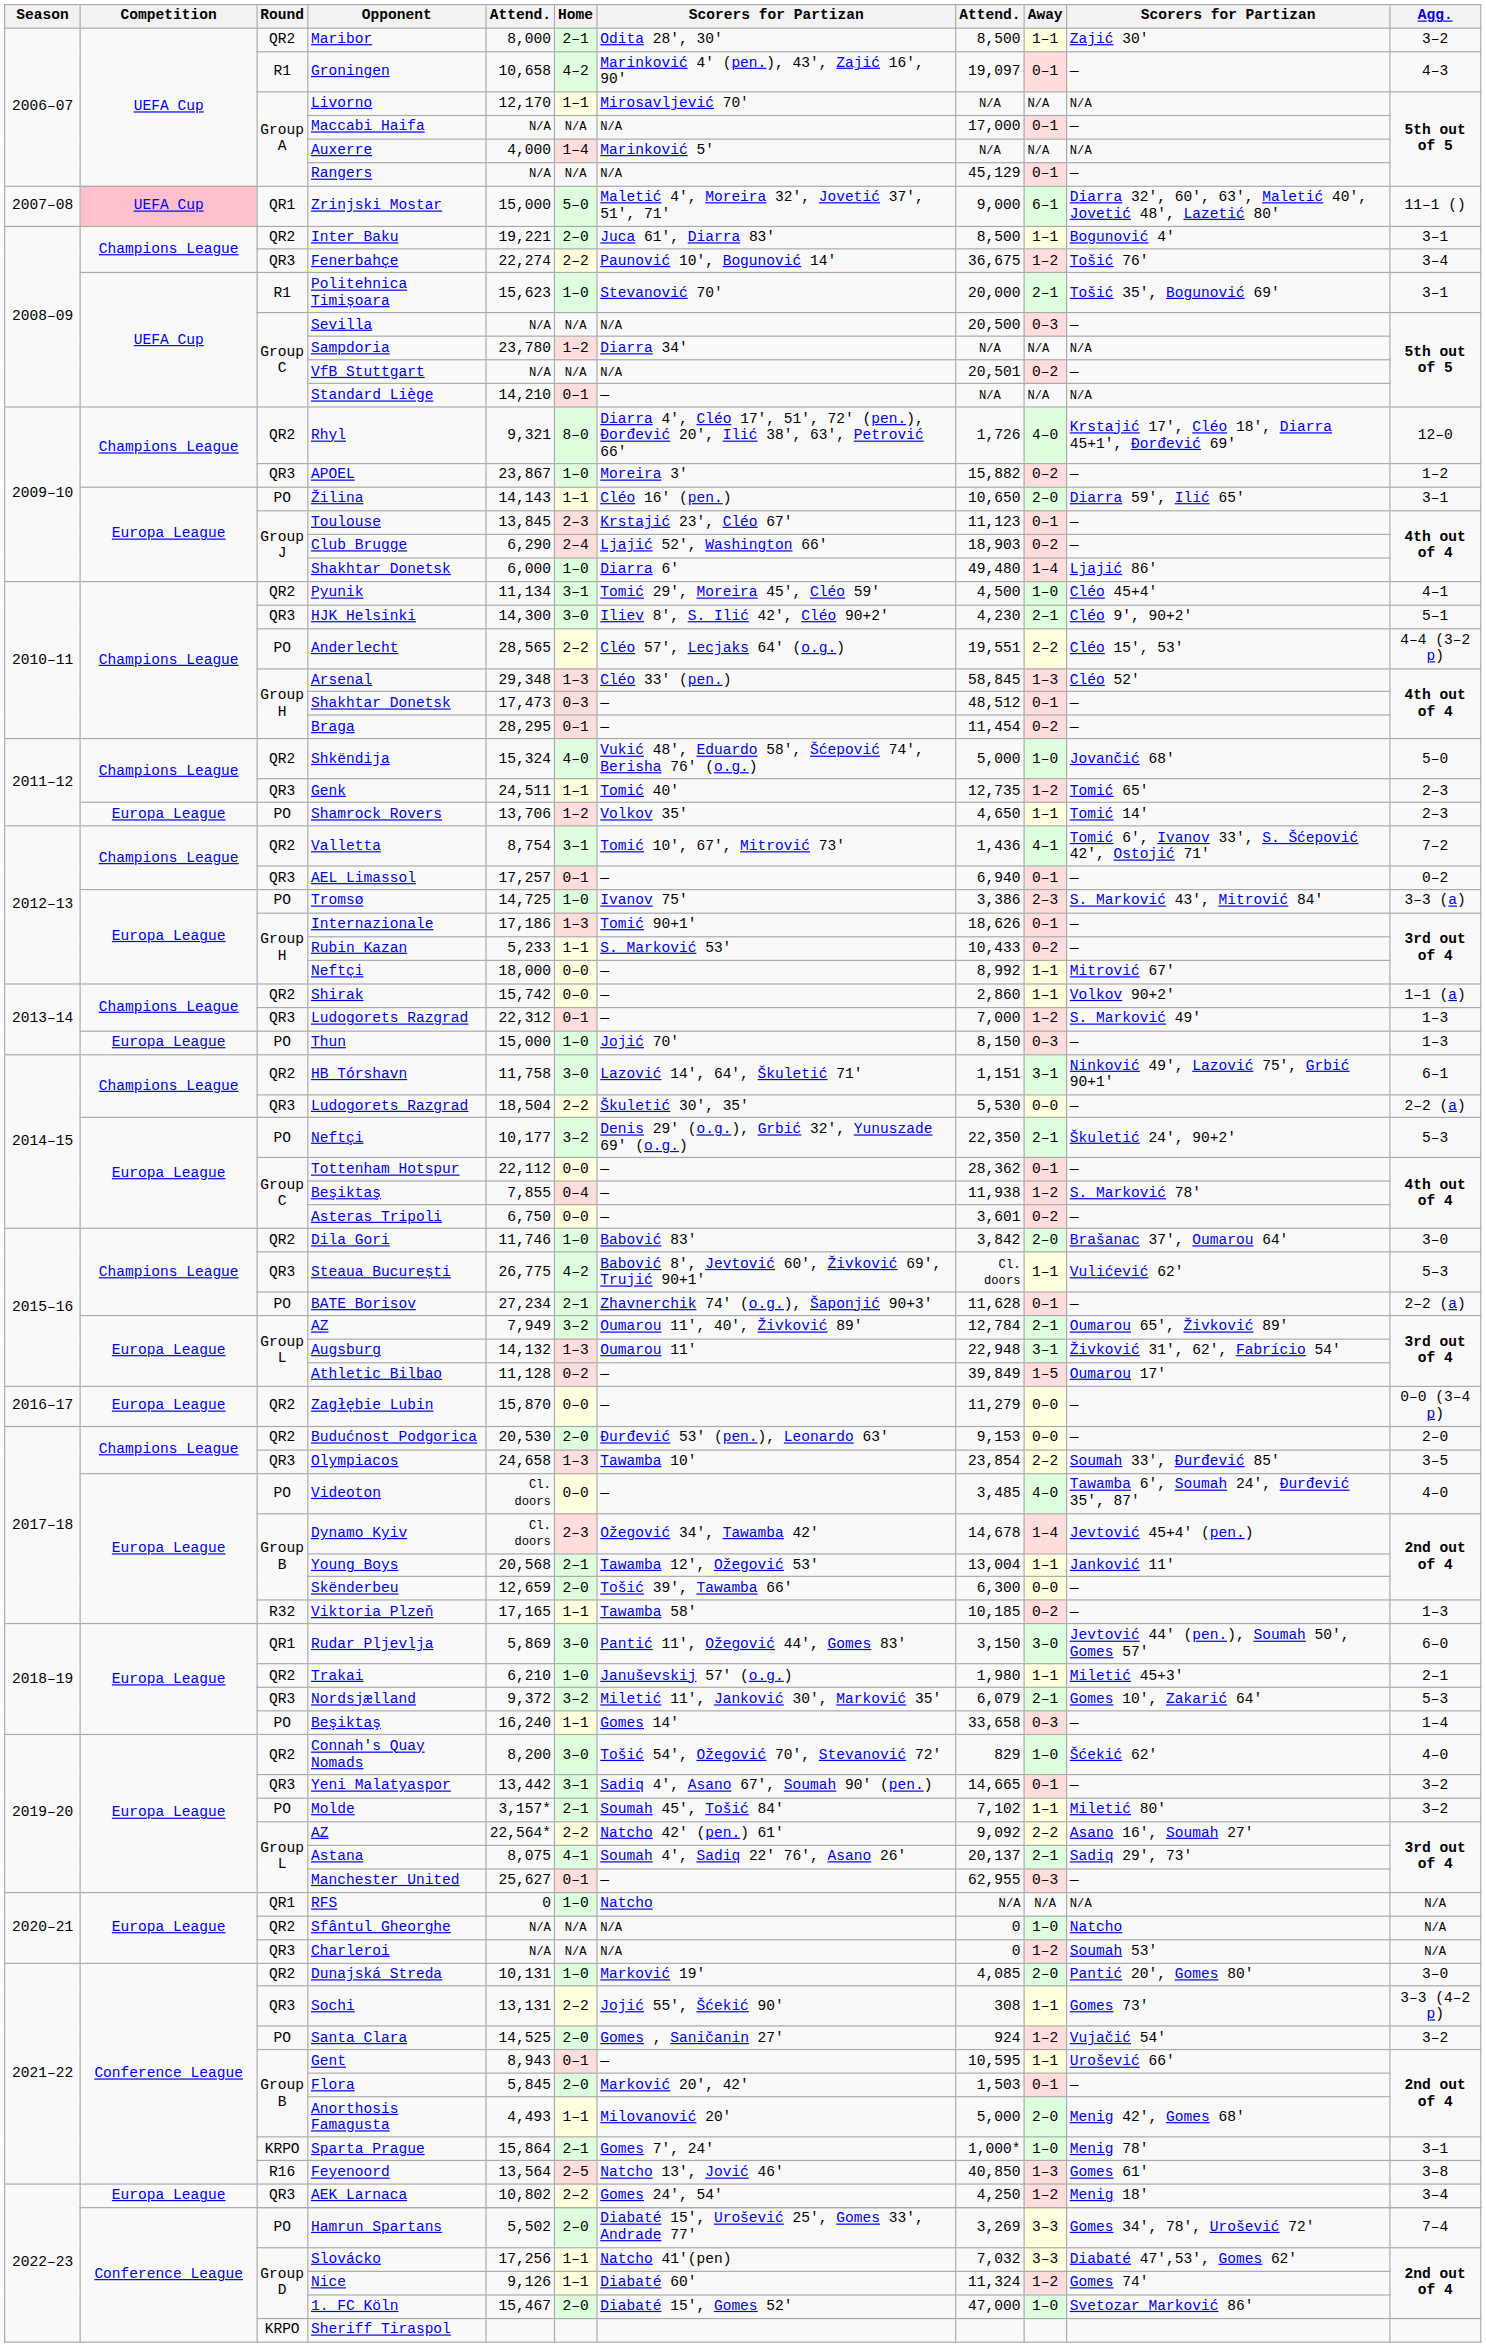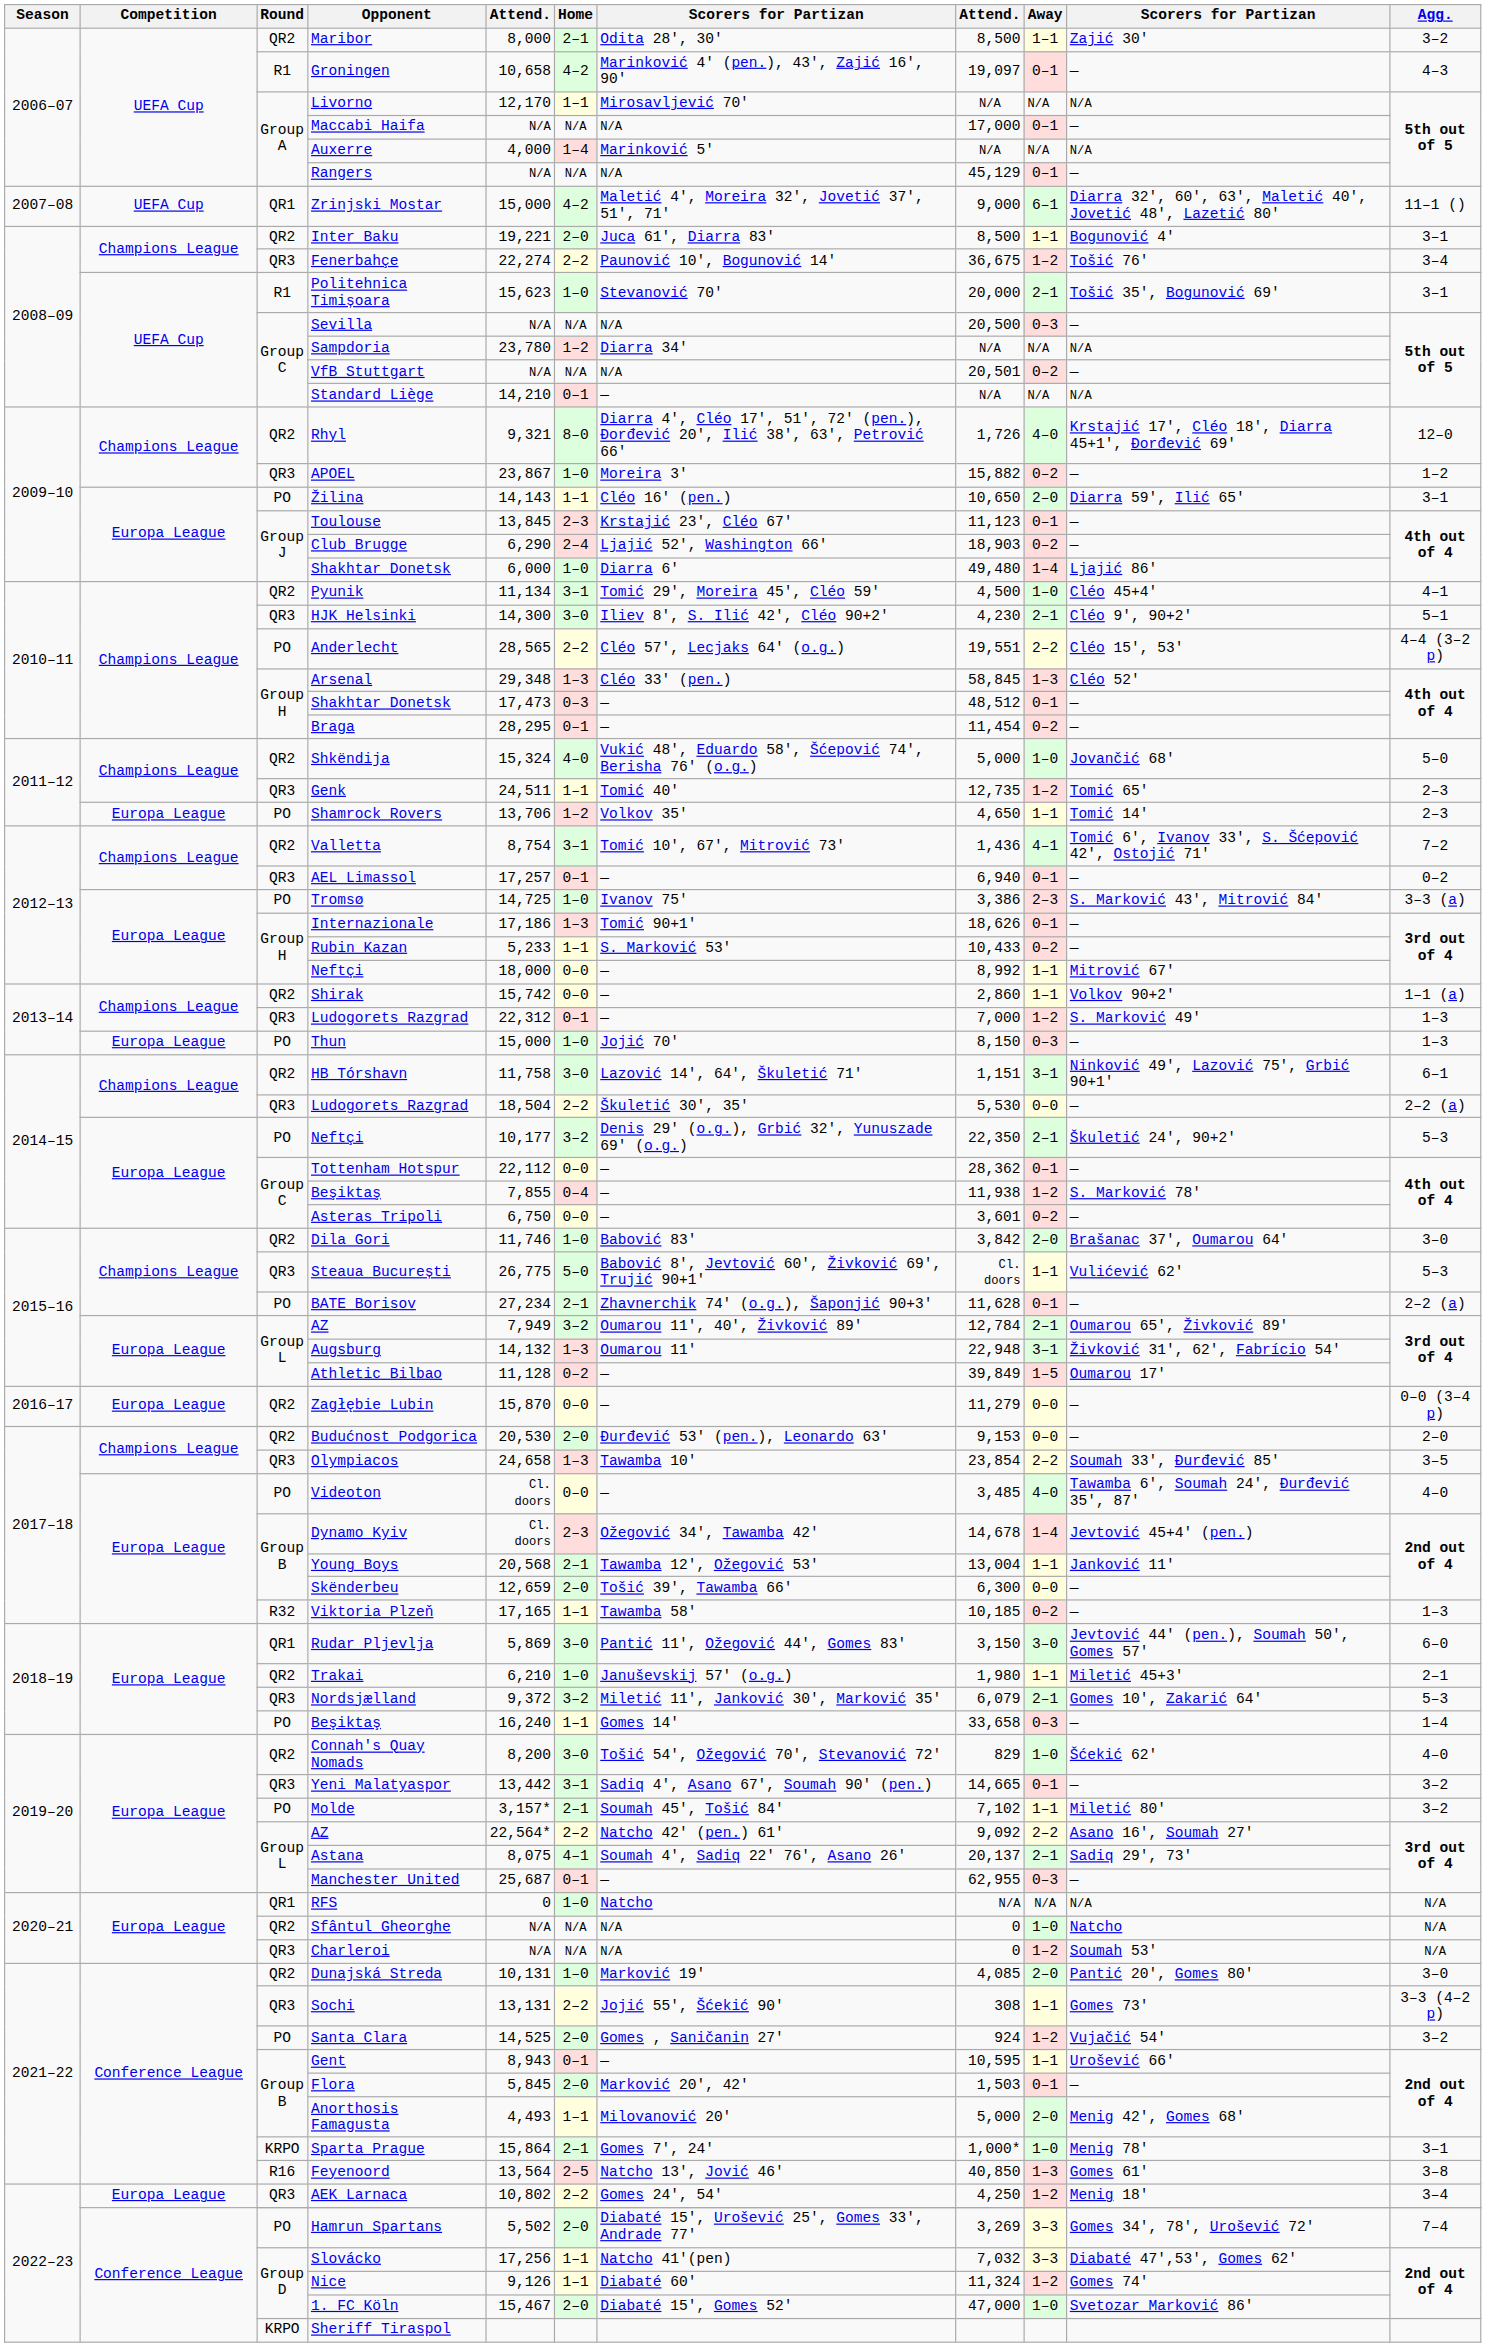Zrinjski Mostar | Competition: pink background -> no background
Zrinjski Mostar | Home: 5–0 -> 4–2
Steaua București | Home: 4–2 -> 5–0
Manchester United | column 5: 25,627 -> 25,687
